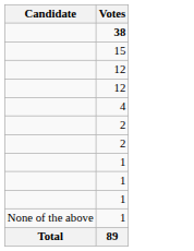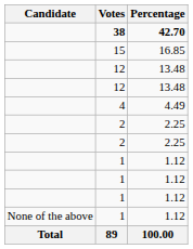+ column: Percentage | 42.70 | 16.85 | 13.48 | 13.48 | 4.49 | 2.25 | 2.25 | 1.12 | 1.12 | 1.12 | 1.12 | 100.00
